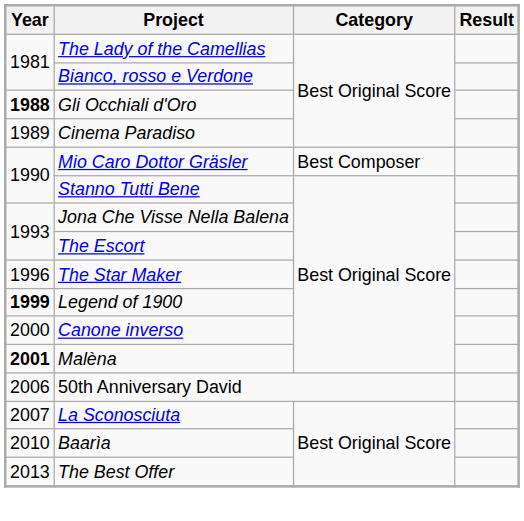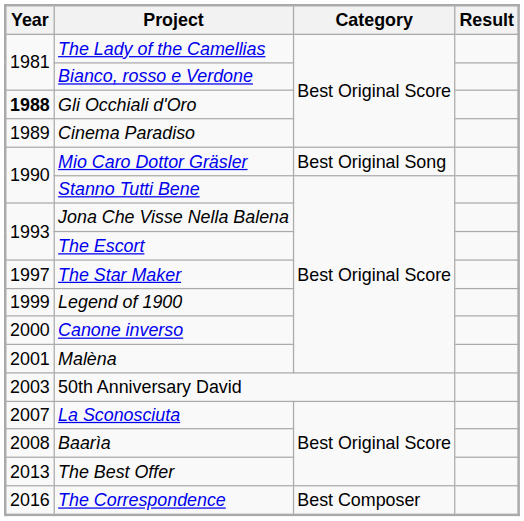Mio Caro Dottor Gräsler | Category: Best Composer -> Best Original Song
The Star Maker | Year: 1996 -> 1997
Legend of 1900 | Year: bold -> normal
Malèna | Year: bold -> normal
50th Anniversary David | Year: 2006 -> 2003
Baarìa | Year: 2010 -> 2008
+ row: 2016 | The Correspondence | Best Composer
